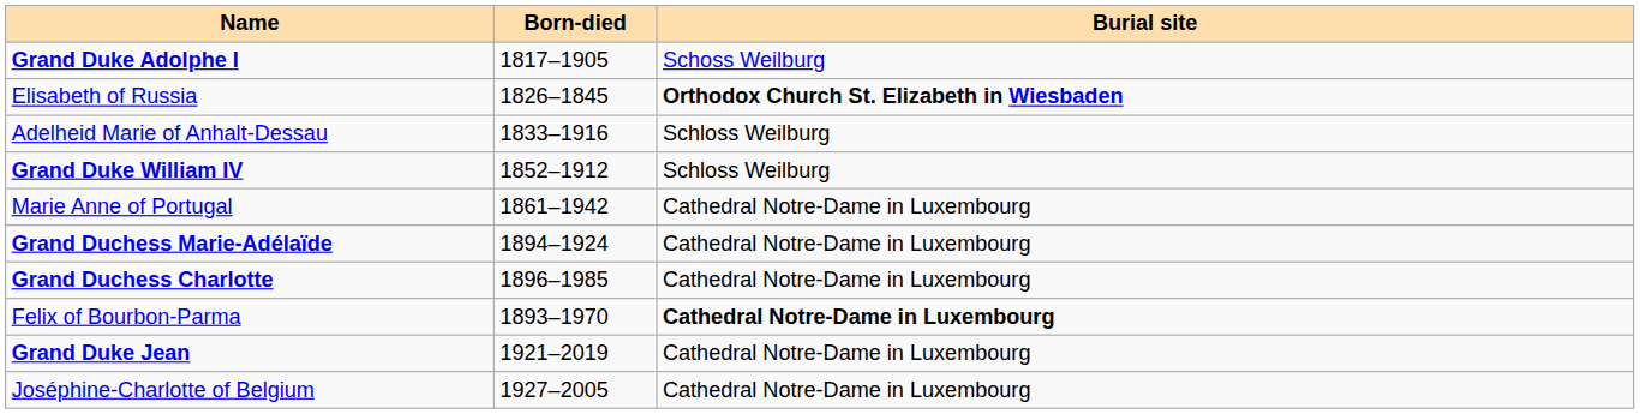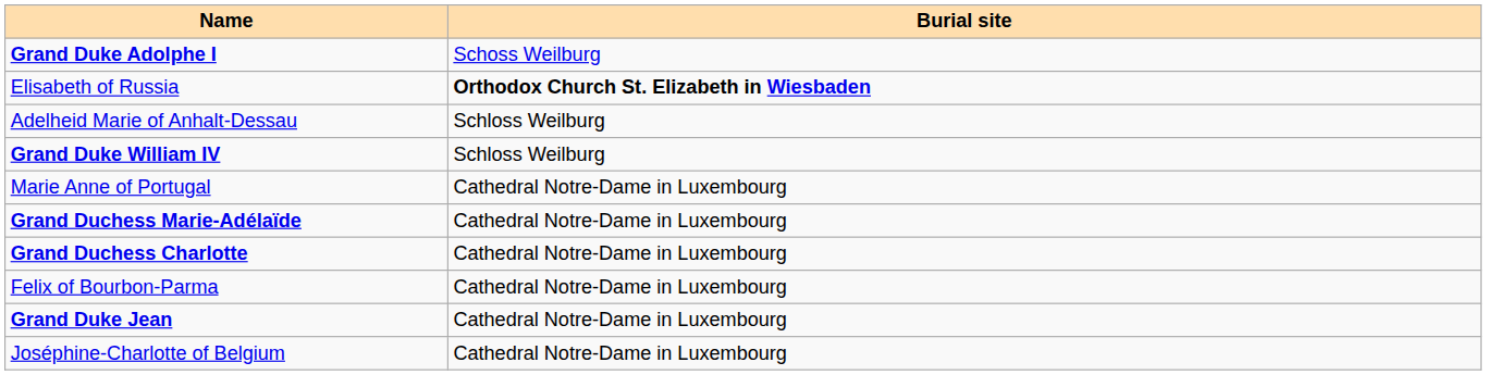- column: Born-died | 1817–1905 | 1826–1845 | 1833–1916 | 1852–1912 | 1861–1942 | 1894–1924 | 1896–1985 | 1893–1970 | 1921–2019 | 1927–2005
Felix of Bourbon-Parma | Burial site: bold -> normal
